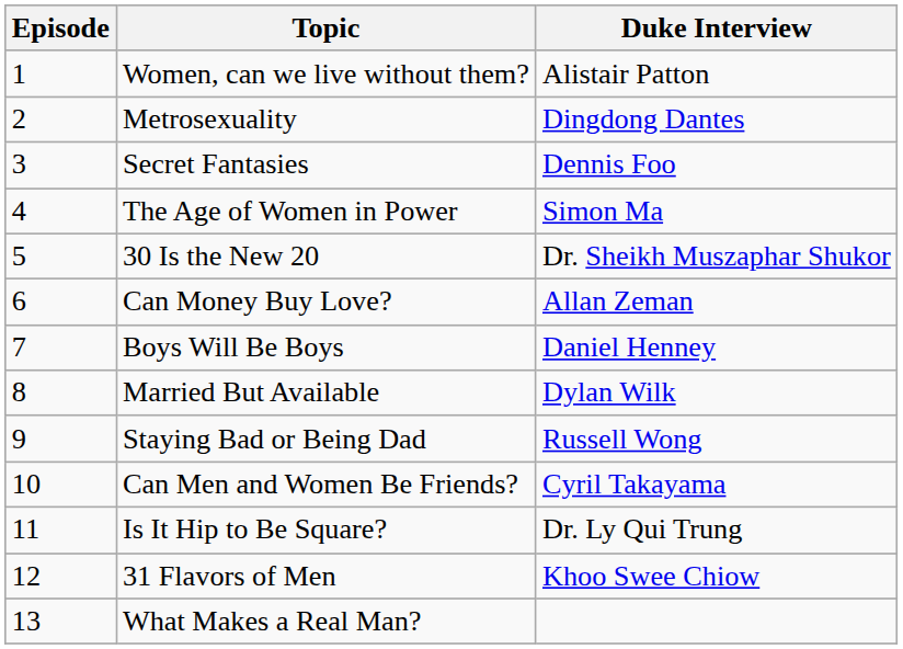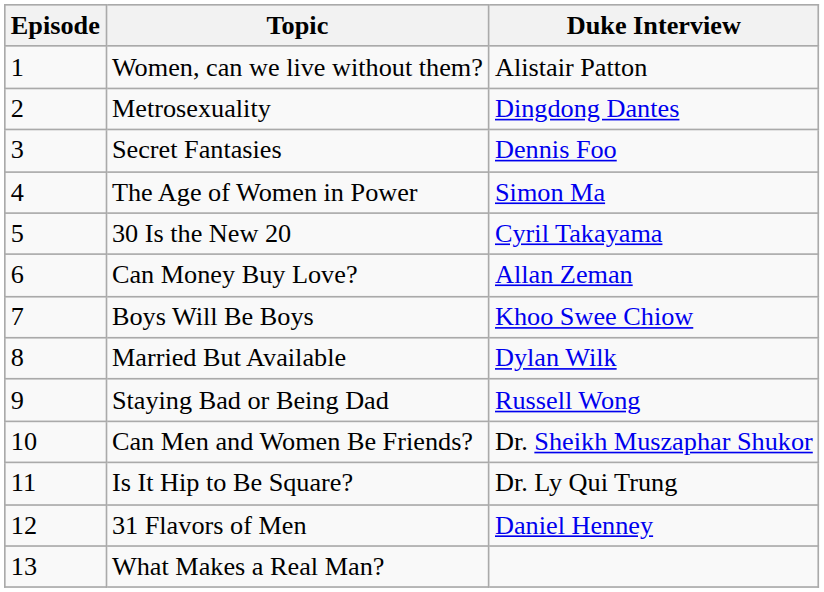30 Is the New 20 | Duke Interview: Dr. Sheikh Muszaphar Shukor -> Cyril Takayama
Boys Will Be Boys | Duke Interview: Daniel Henney -> Khoo Swee Chiow
Can Men and Women Be Friends? | Duke Interview: Cyril Takayama -> Dr. Sheikh Muszaphar Shukor
31 Flavors of Men | Duke Interview: Khoo Swee Chiow -> Daniel Henney
